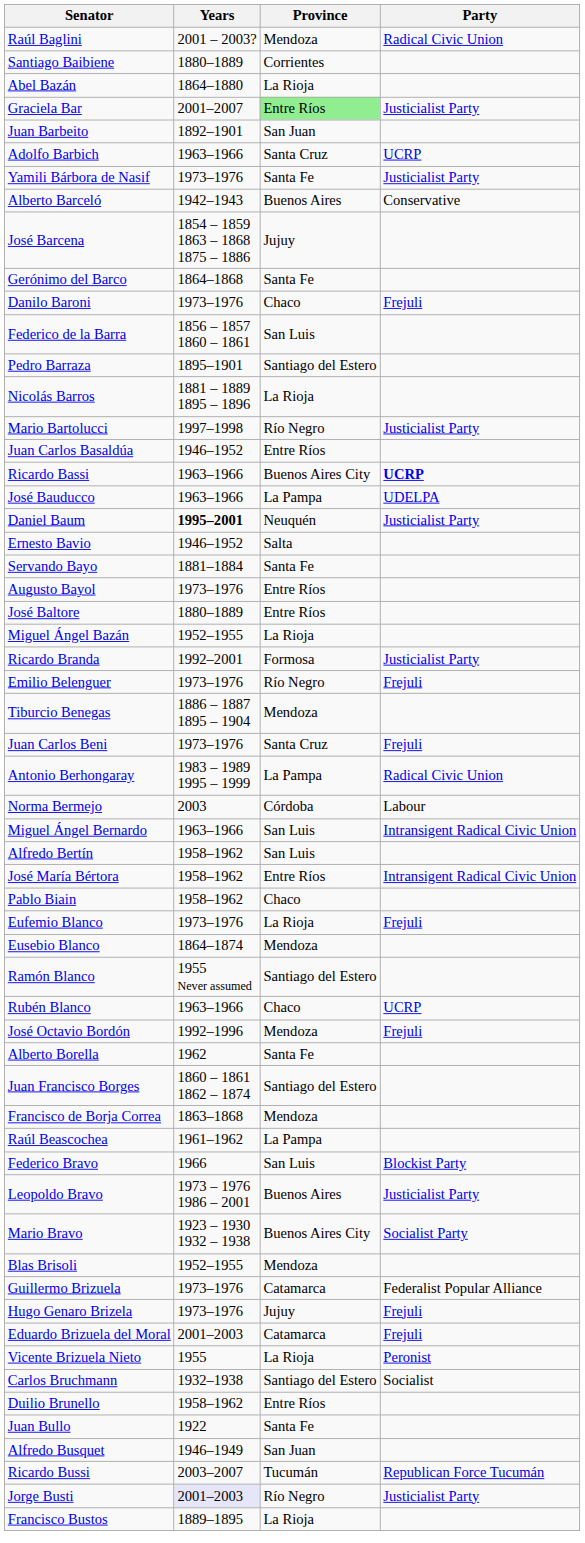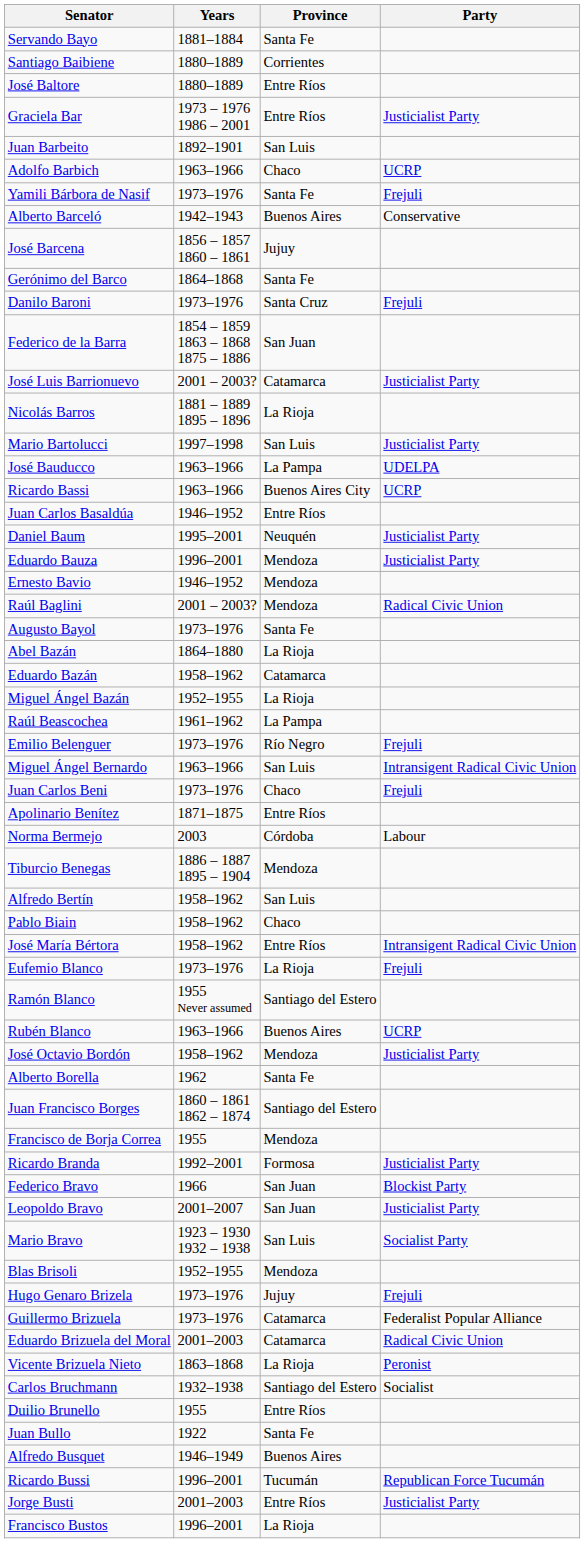rows swapped: Raúl Baglini <-> Servando Bayo
rows swapped: José Baltore <-> Abel Bazán
Graciela Bar | Years: 2001–2007 -> 1973 – 1976 1986 – 2001
Graciela Bar | Province: lightgreen background -> no background
Juan Barbeito | Province: San Juan -> San Luis
Adolfo Barbich | Province: Santa Cruz -> Chaco
Yamili Bárbora de Nasif | Party: Justicialist Party -> Frejuli
José Barcena | Years: 1854 – 1859 1863 – 1868 1875 – 1886 -> 1856 – 1857 1860 – 1861
Danilo Baroni | Province: Chaco -> Santa Cruz
Federico de la Barra | Years: 1856 – 1857 1860 – 1861 -> 1854 – 1859 1863 – 1868 1875 – 1886
Federico de la Barra | Province: San Luis -> San Juan
- row: Pedro Barraza | 1895–1901 | Santiago del Estero
+ row: José Luis Barrionuevo | 2001 – 2003? | Catamarca | Justicialist Party
Mario Bartolucci | Province: Río Negro -> San Luis
rows swapped: Juan Carlos Basaldúa <-> José Bauducco
Ricardo Bassi | Party: bold -> normal
Daniel Baum | Years: bold -> normal
+ row: Eduardo Bauza | 1996–2001 | Mendoza | Justicialist Party
Ernesto Bavio | Province: Salta -> Mendoza
Augusto Bayol | Province: Entre Ríos -> Santa Fe
+ row: Eduardo Bazán | 1958–1962 | Catamarca
rows swapped: Raúl Beascochea <-> Ricardo Branda
rows swapped: Tiburcio Benegas <-> Miguel Ángel Bernardo
Juan Carlos Beni | Province: Santa Cruz -> Chaco
+ row: Apolinario Benítez | 1871–1875 | Entre Ríos
- row: Antonio Berhongaray | 1983 – 1989 1995 – 1999 | La Pampa | Radical Civic Union
rows swapped: José María Bértora <-> Pablo Biain
- row: Eusebio Blanco | 1864–1874 | Mendoza
Rubén Blanco | Province: Chaco -> Buenos Aires
José Octavio Bordón | Years: 1992–1996 -> 1958–1962
José Octavio Bordón | Party: Frejuli -> Justicialist Party
Francisco de Borja Correa | Years: 1863–1868 -> 1955
Federico Bravo | Province: San Luis -> San Juan
Leopoldo Bravo | Years: 1973 – 1976 1986 – 2001 -> 2001–2007
Leopoldo Bravo | Province: Buenos Aires -> San Juan
Mario Bravo | Province: Buenos Aires City -> San Luis
rows swapped: Guillermo Brizuela <-> Hugo Genaro Brizela
Eduardo Brizuela del Moral | Party: Frejuli -> Radical Civic Union
Vicente Brizuela Nieto | Years: 1955 -> 1863–1868
Duilio Brunello | Years: 1958–1962 -> 1955
Alfredo Busquet | Province: San Juan -> Buenos Aires
Ricardo Bussi | Years: 2003–2007 -> 1996–2001
Jorge Busti | Years: lavender background -> no background
Jorge Busti | Province: Río Negro -> Entre Ríos
Francisco Bustos | Years: 1889–1895 -> 1996–2001
